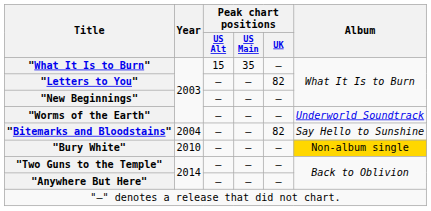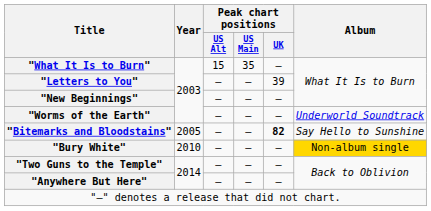"Letters to You" | Peak chart positions / UK: 82 -> 39
"Bitemarks and Bloodstains" | Year: 2004 -> 2005
"Bitemarks and Bloodstains" | Peak chart positions / UK: normal -> bold
